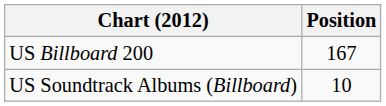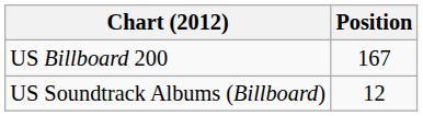US Soundtrack Albums (Billboard) | Position: 10 -> 12
